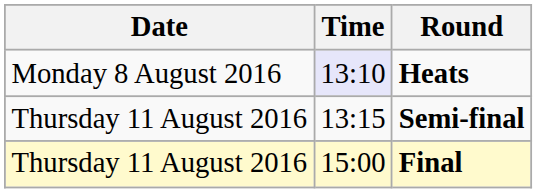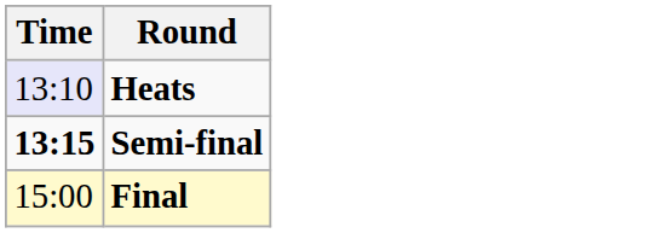- column: Date | Monday 8 August 2016 | Thursday 11 August 2016 | Thursday 11 August 2016
Semi-final | Time: normal -> bold
